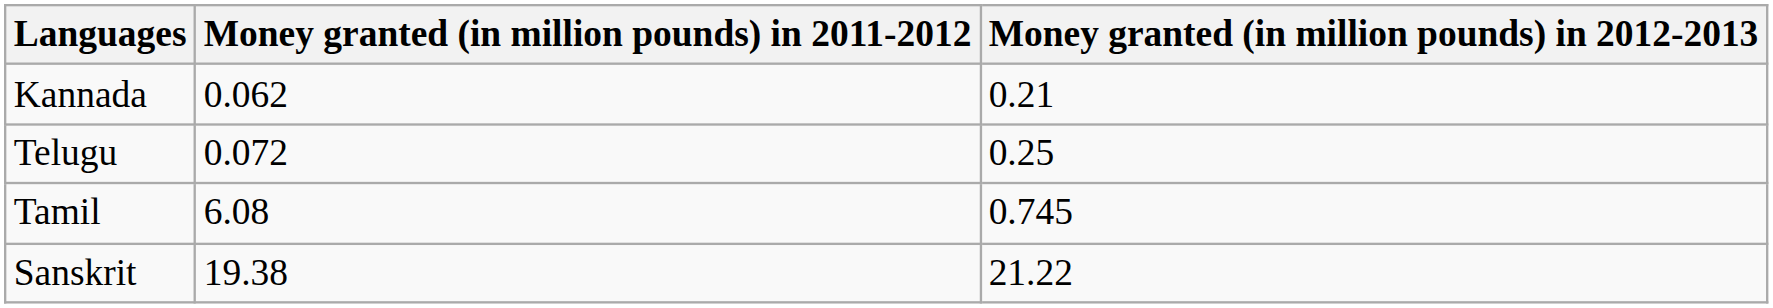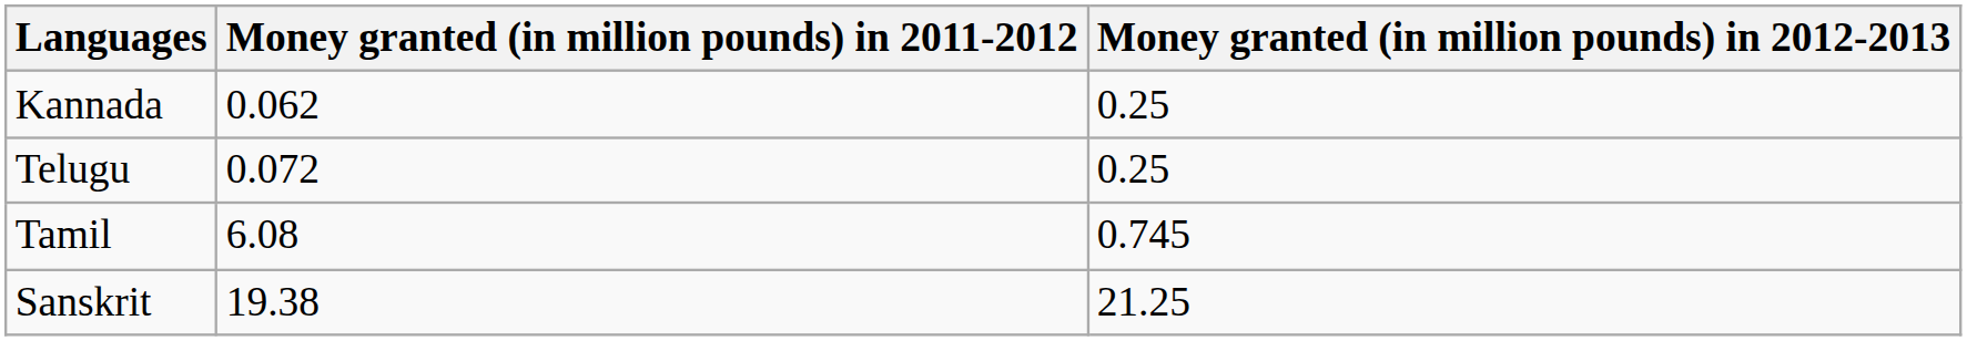Kannada | Money granted (in million pounds) in 2012-2013: 0.21 -> 0.25
Sanskrit | Money granted (in million pounds) in 2012-2013: 21.22 -> 21.25
